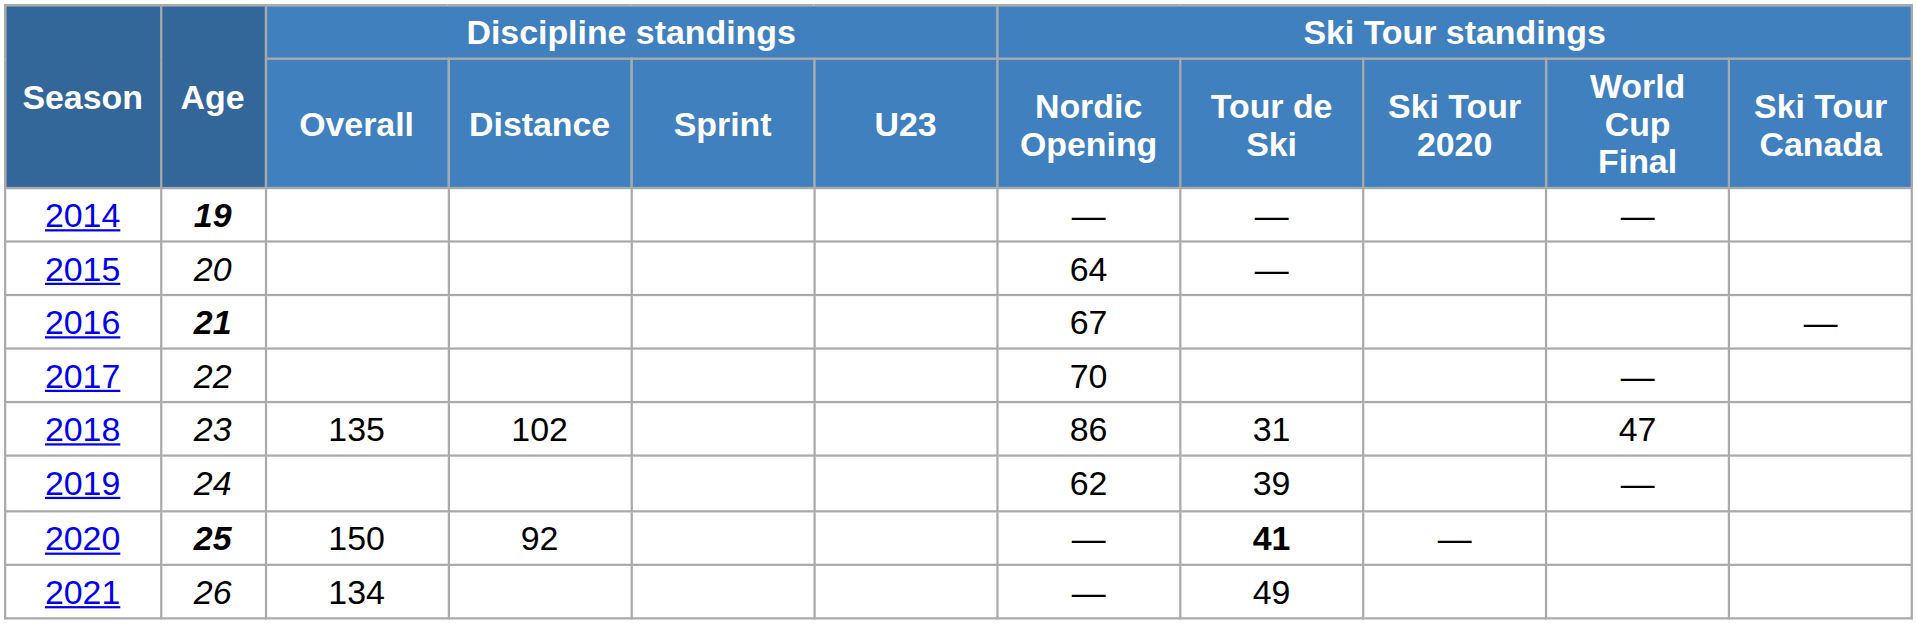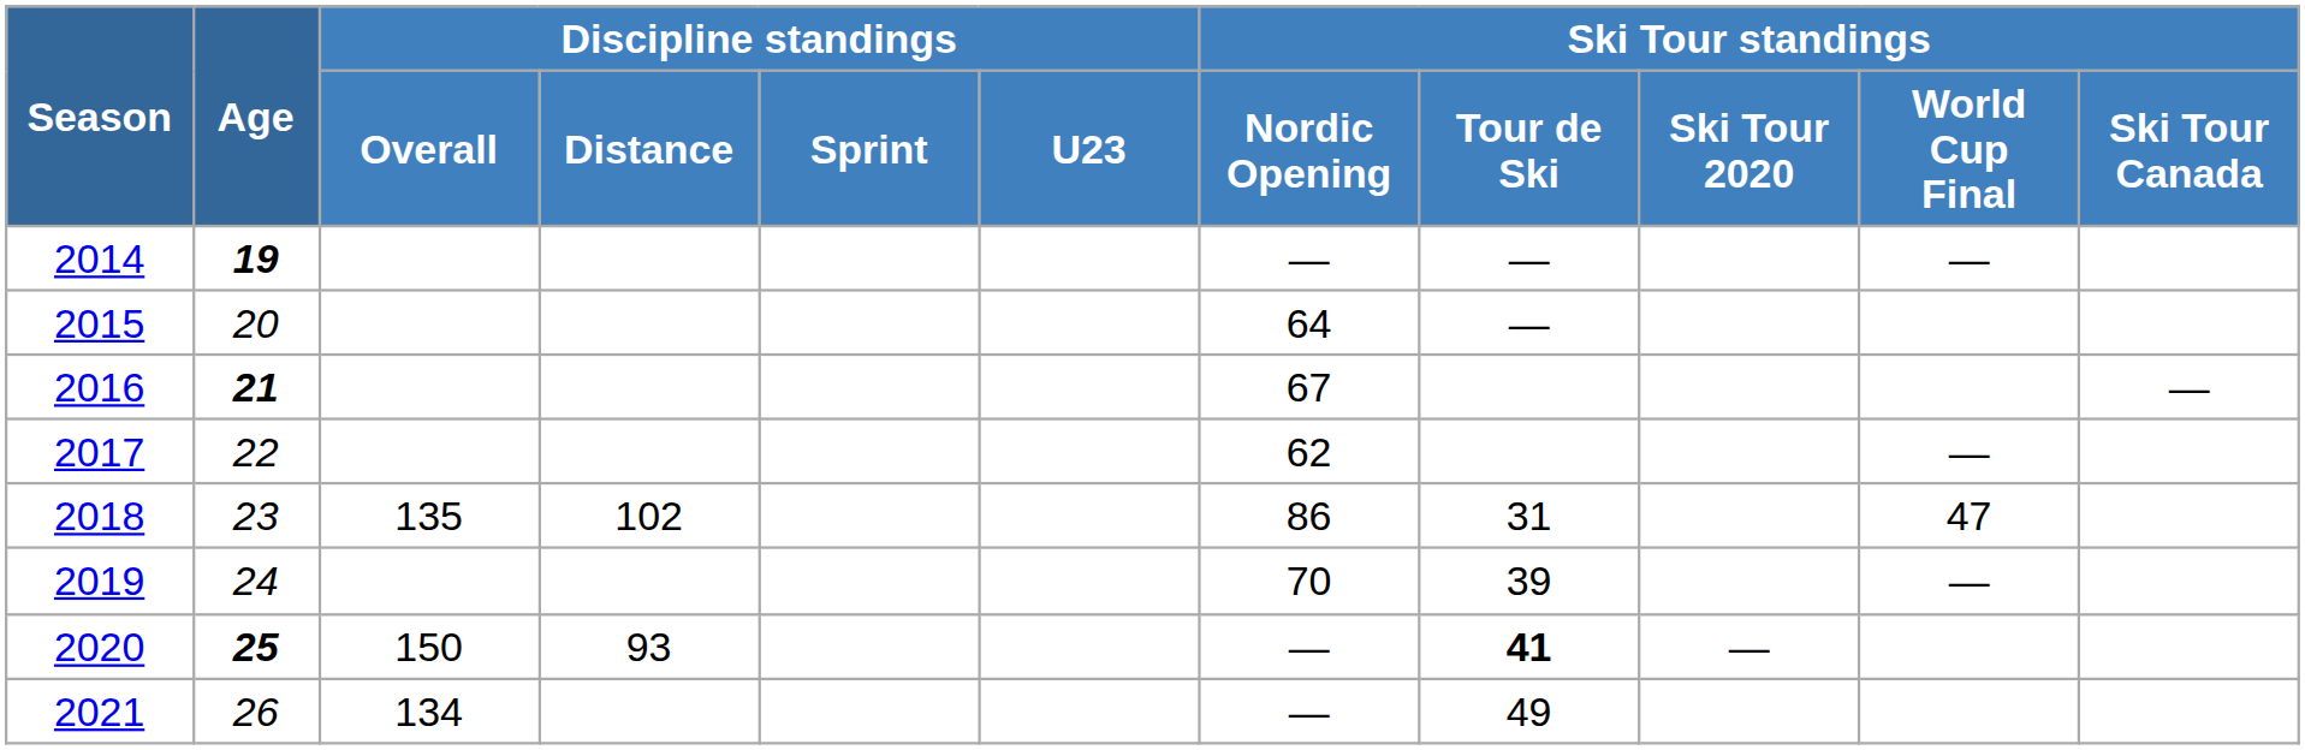2017 | Ski Tour standings / Nordic Opening: 70 -> 62
2019 | Ski Tour standings / Nordic Opening: 62 -> 70
2020 | Discipline standings / Distance: 92 -> 93
